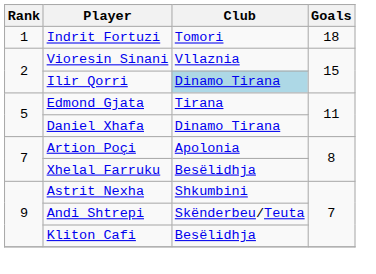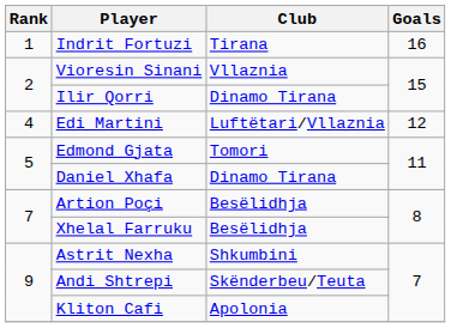Indrit Fortuzi | Club: Tomori -> Tirana
Indrit Fortuzi | Goals: 18 -> 16
Ilir Qorri | Club: lightblue background -> no background
+ row: 4 | Edi Martini | Luftëtari/Vllaznia | 12
Edmond Gjata | Club: Tirana -> Tomori
Artion Poçi | Club: Apolonia -> Besëlidhja
Kliton Cafi | Club: Besëlidhja -> Apolonia
